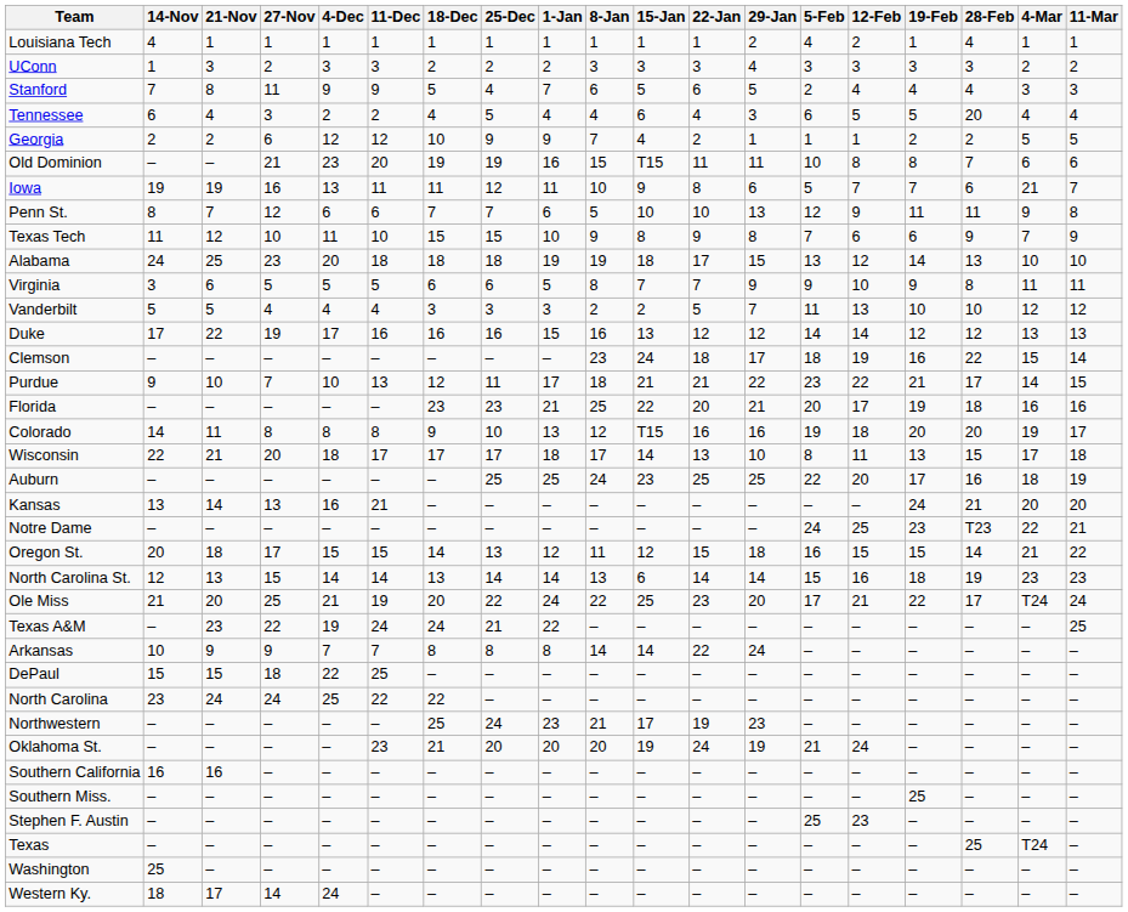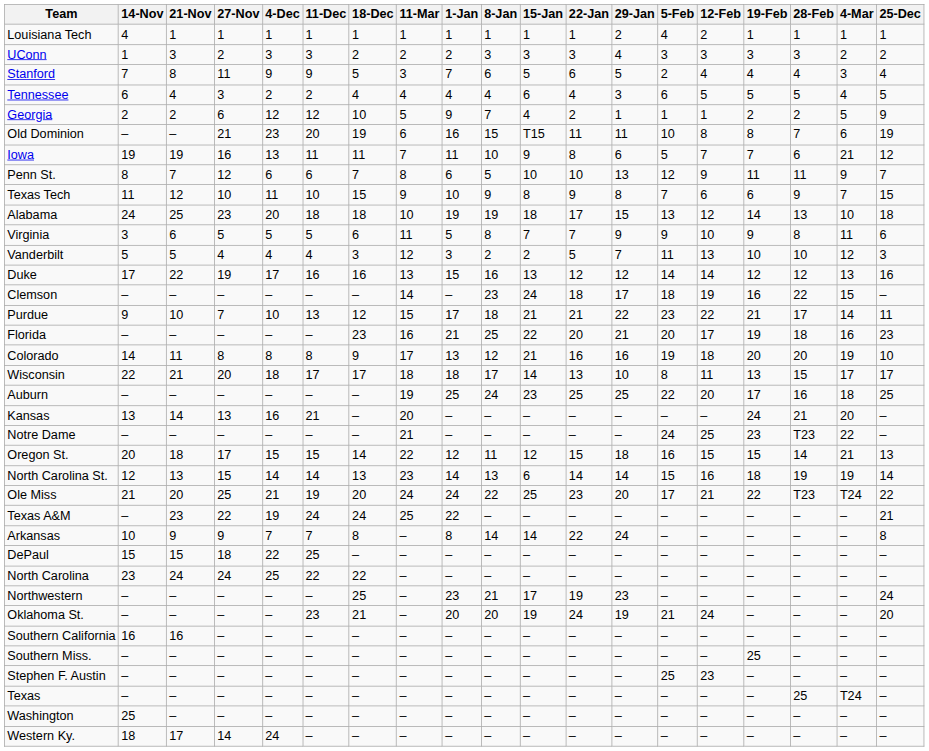columns swapped: 25-Dec <-> 11-Mar
Louisiana Tech | 28-Feb: 4 -> 1
Tennessee | 28-Feb: 20 -> 5
Colorado | 15-Jan: T15 -> 21
North Carolina St. | 4-Mar: 23 -> 19
Ole Miss | 28-Feb: 17 -> T23
